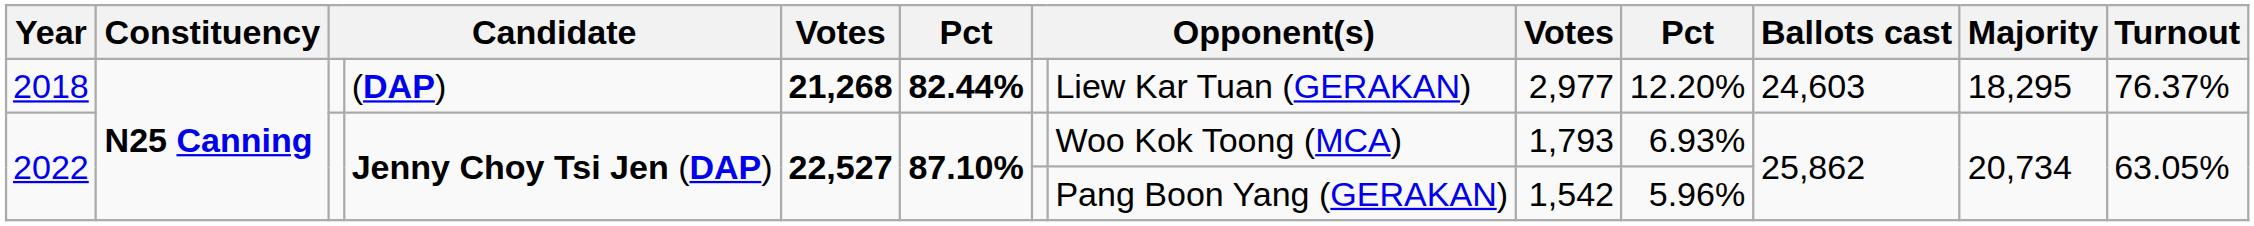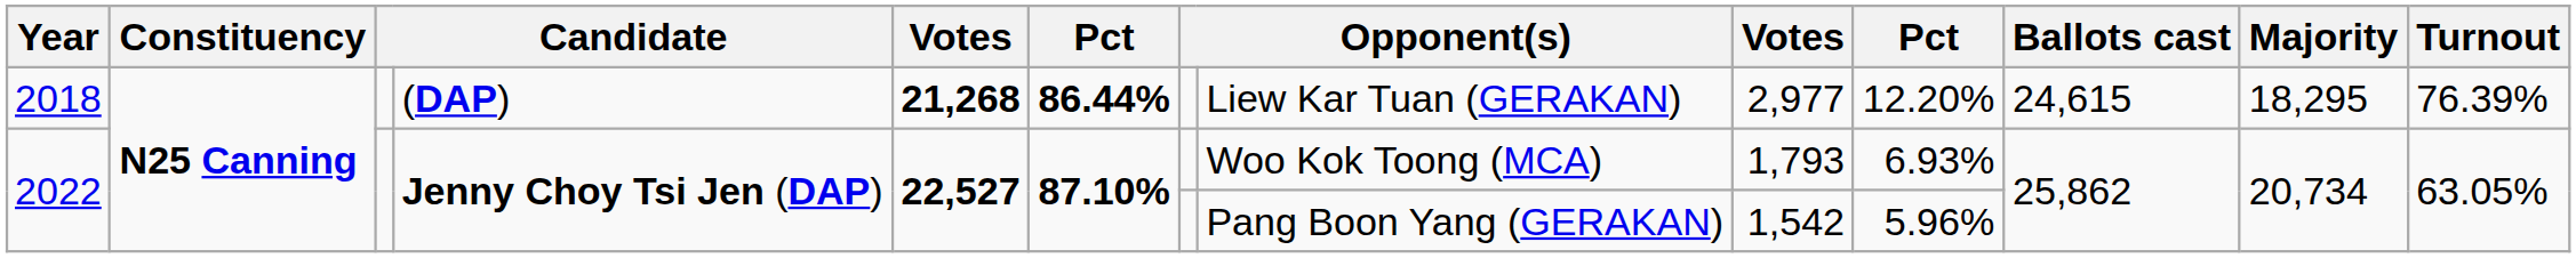2018 | column 6: 82.44% -> 86.44%
2018 | Ballots cast: 24,603 -> 24,615
2018 | Turnout: 76.37% -> 76.39%
